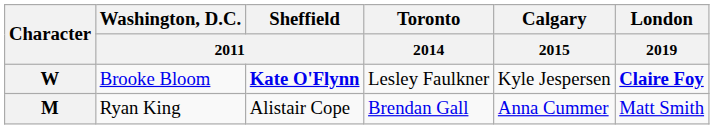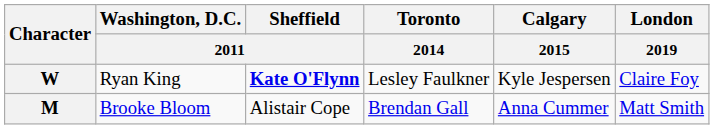W | Washington, D.C. / 2011: Brooke Bloom -> Ryan King
W | London / 2019: bold -> normal
M | Washington, D.C. / 2011: Ryan King -> Brooke Bloom
